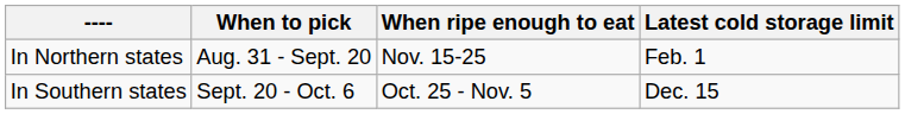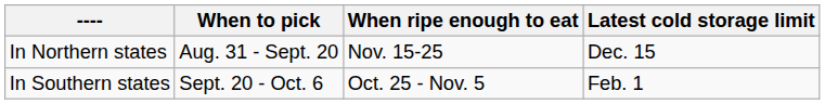In Northern states | Latest cold storage limit: Feb. 1 -> Dec. 15
In Southern states | Latest cold storage limit: Dec. 15 -> Feb. 1
